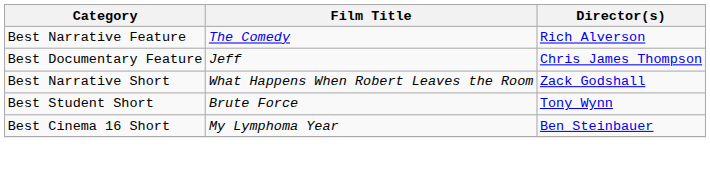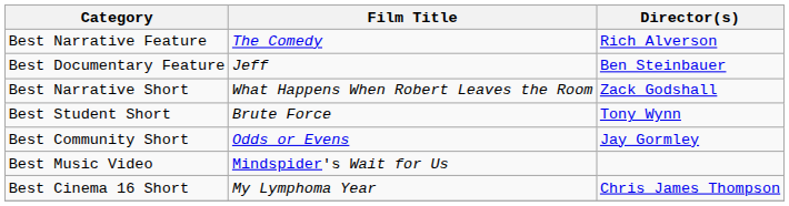Best Documentary Feature | Director(s): Chris James Thompson -> Ben Steinbauer
+ row: Best Community Short | Odds or Evens | Jay Gormley
+ row: Best Music Video | Mindspider's Wait for Us
Best Cinema 16 Short | Director(s): Ben Steinbauer -> Chris James Thompson
